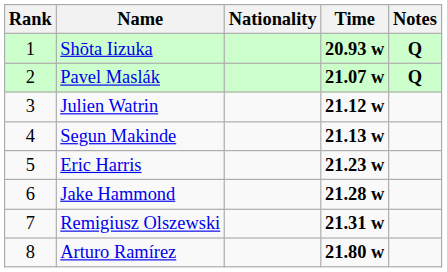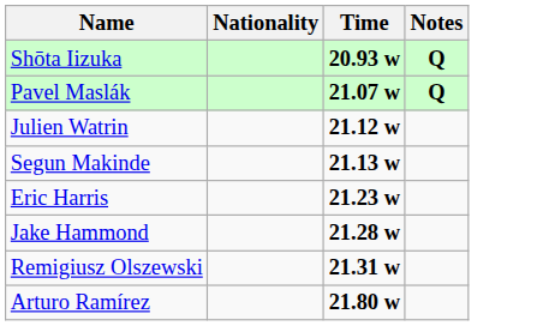- column: Rank | 1 | 2 | 3 | 4 | 5 | 6 | 7 | 8
